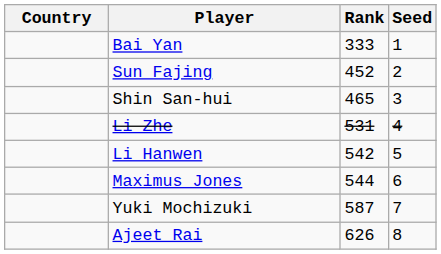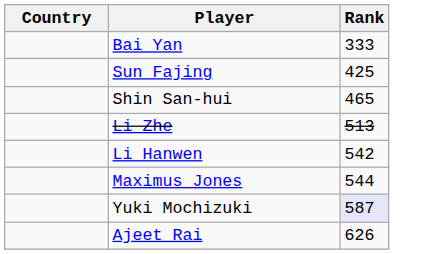- column: Seed | 1 | 2 | 3 | 4 | 5 | 6 | 7 | 8
Sun Fajing | Rank: 452 -> 425
Li Zhe | Rank: 531 -> 513
Yuki Mochizuki | Rank: no background -> lavender background
